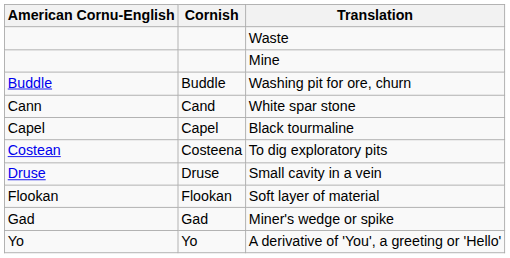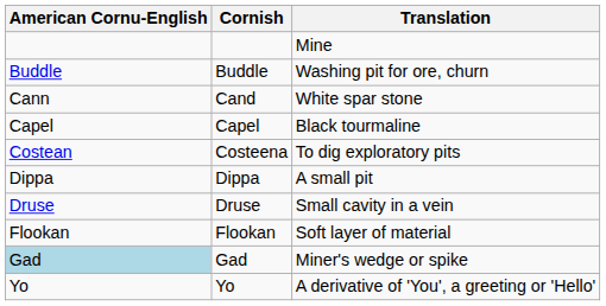- row: Waste
+ row: Dippa | Dippa | A small pit
Miner's wedge or spike | American Cornu-English: no background -> lightblue background
